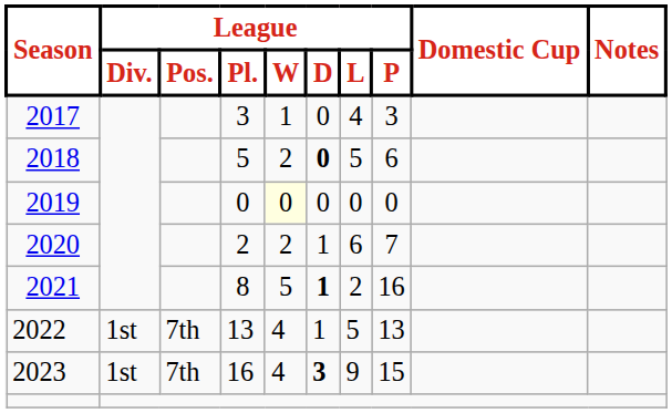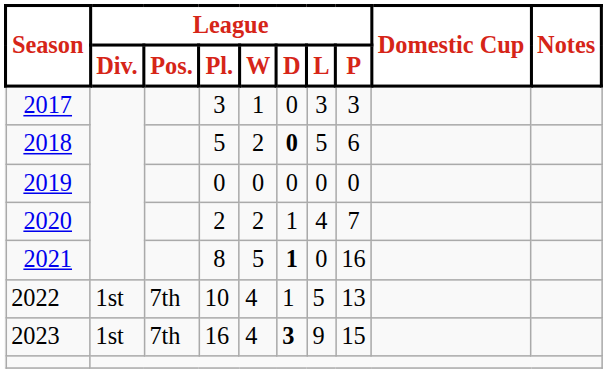2017 | League / L: 4 -> 3
2019 | League / W: lightyellow background -> no background
2020 | League / L: 6 -> 4
2021 | League / L: 2 -> 0
2022 | League / Pl.: 13 -> 10
